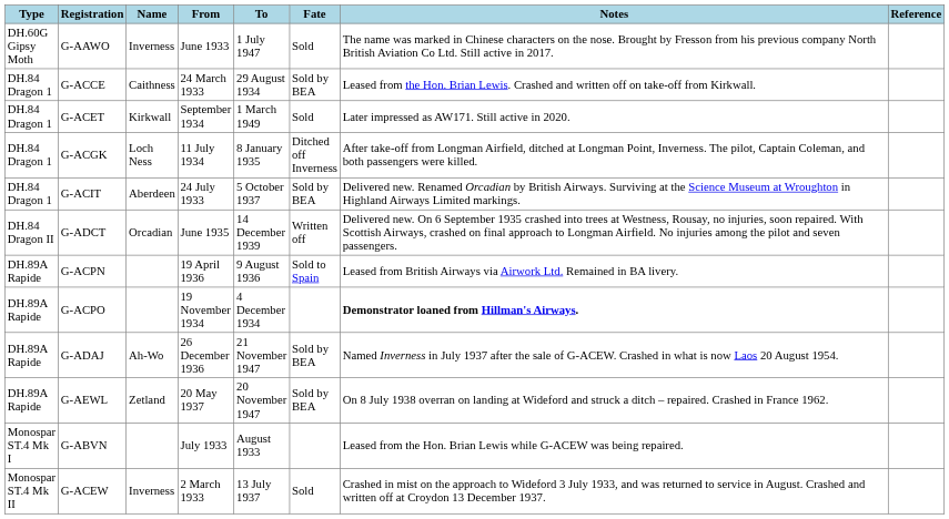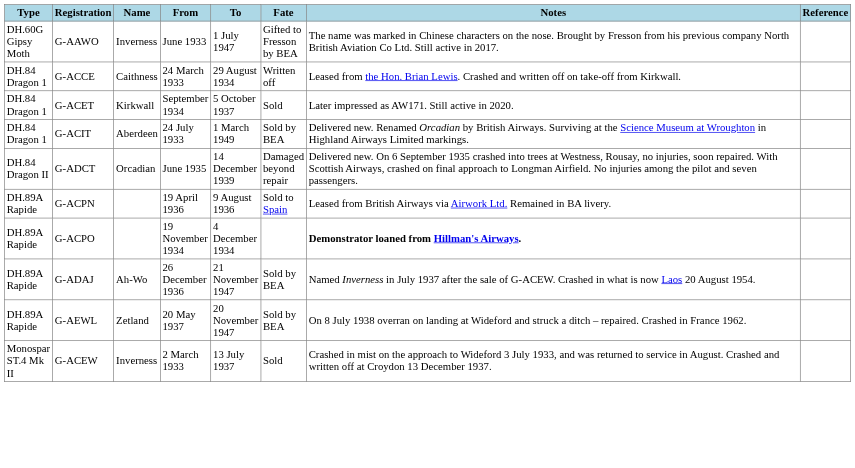G-AAWO | Fate: Sold -> Gifted to Fresson by BEA
G-ACCE | Fate: Sold by BEA -> Written off
G-ACET | To: 1 March 1949 -> 5 October 1937
- row: DH.84 Dragon 1 | G-ACGK | Loch Ness | 11 July 1934 | 8 January 1935 | Ditched off Inverness | After take-off from Longman Airfield, ditched at Longman Point, Inverness. The pilot, Captain Coleman, and both passengers were killed.
G-ACIT | To: 5 October 1937 -> 1 March 1949
G-ADCT | Fate: Written off -> Damaged beyond repair
- row: Monospar ST.4 Mk I | G-ABVN | July 1933 | August 1933 | Leased from the Hon. Brian Lewis while G-ACEW was being repaired.
